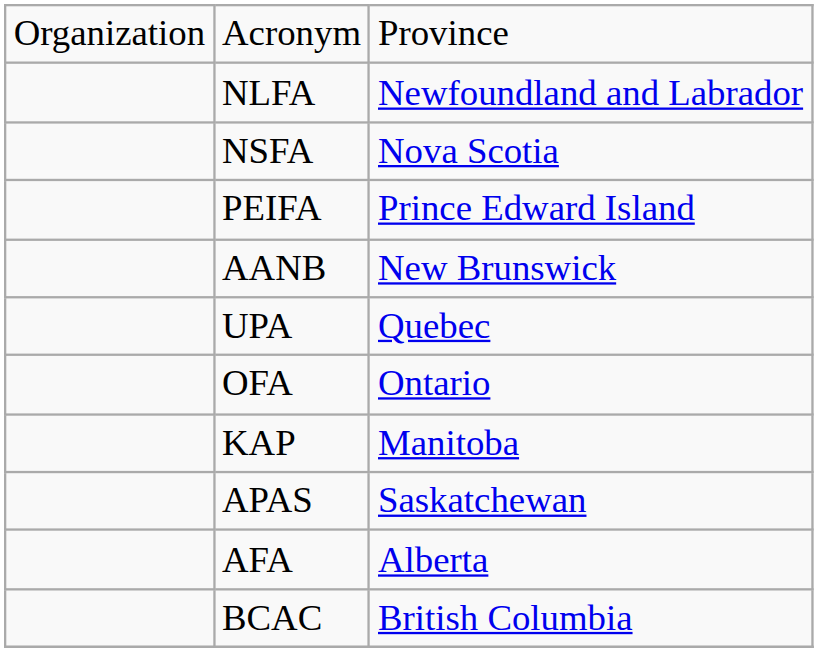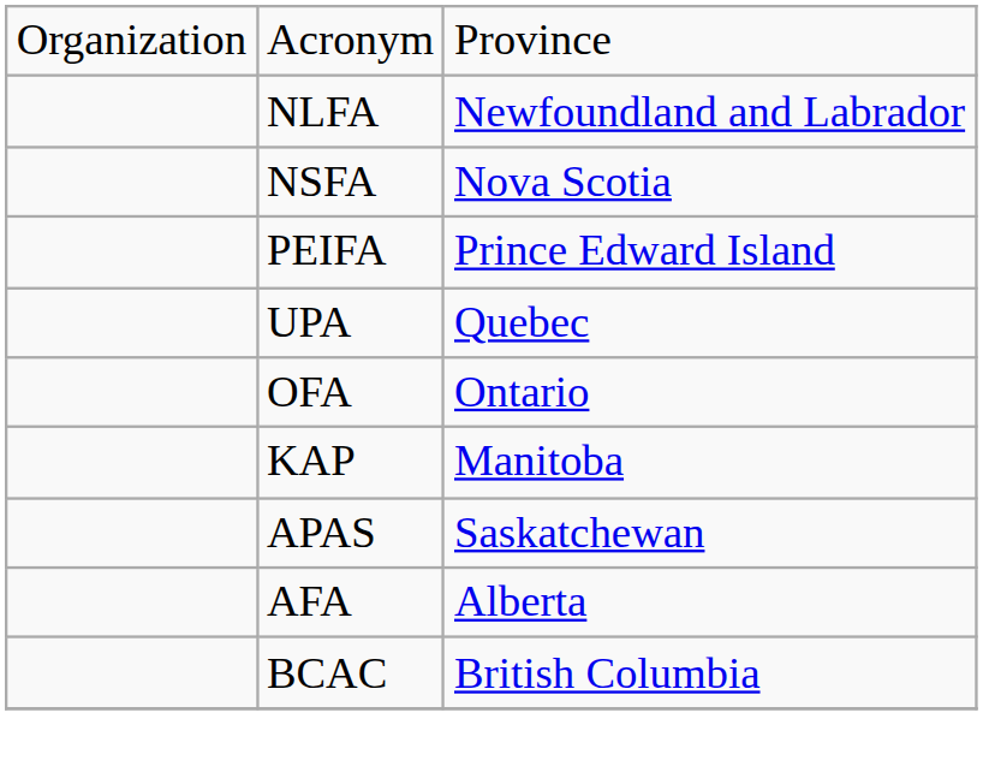- row: AANB | New Brunswick
